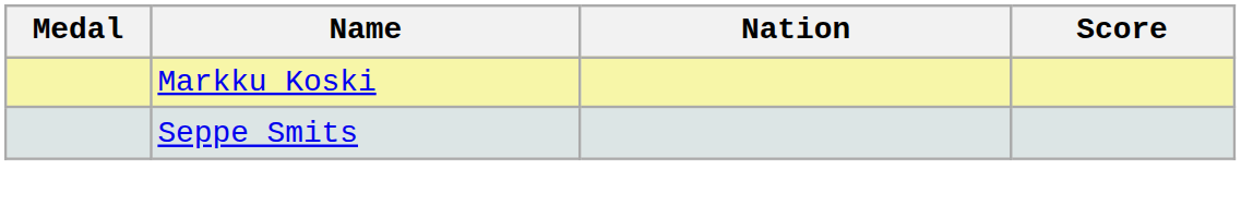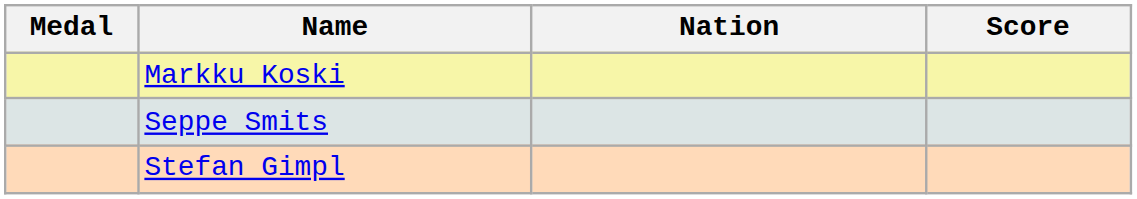+ row: Stefan Gimpl
